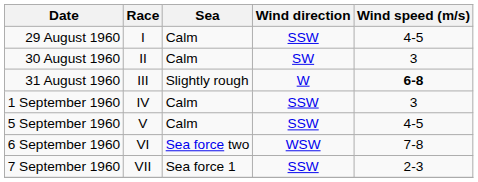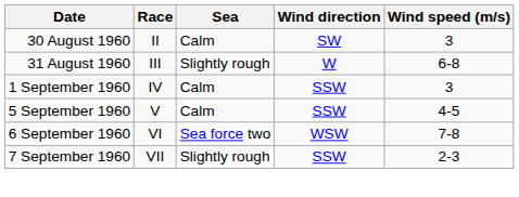- row: 29 August 1960 | I | Calm | SSW | 4-5
31 August 1960 | Wind speed (m/s): bold -> normal
7 September 1960 | Sea: Sea force 1 -> Slightly rough
